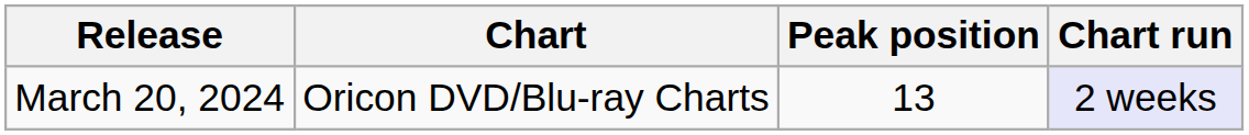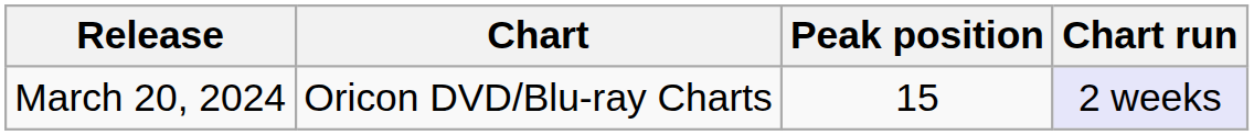March 20, 2024 | Peak position: 13 -> 15
